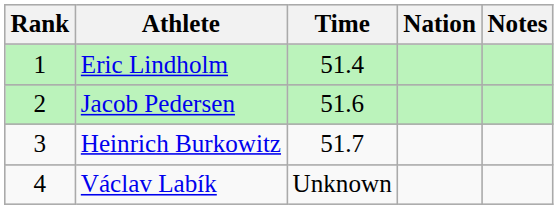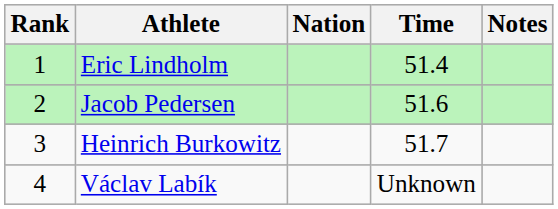columns swapped: Nation <-> Time
